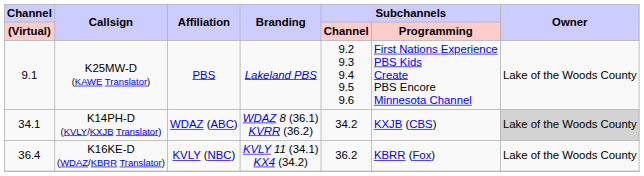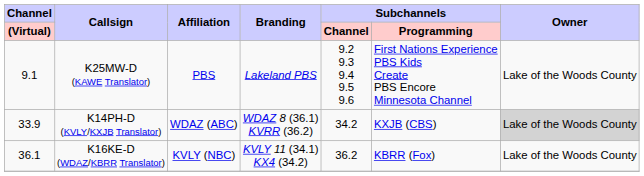K14PH-D (KVLY/KXJB Translator) | Channel / (Virtual): 34.1 -> 33.9
K16KE-D (WDAZ/KBRR Translator) | Channel / (Virtual): 36.4 -> 36.1
